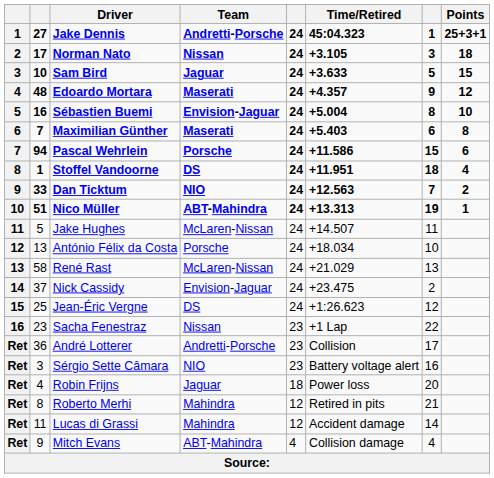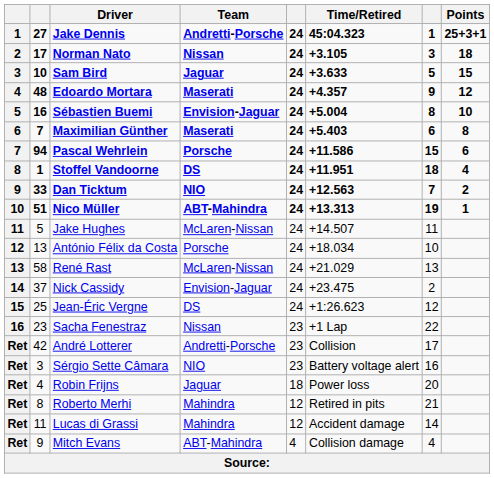André Lotterer | column 2: 36 -> 42
